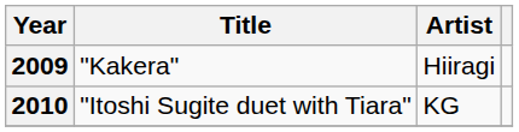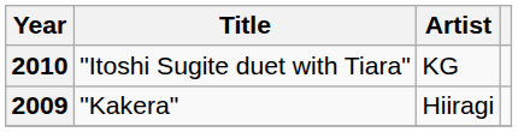rows swapped: 2009 <-> 2010
